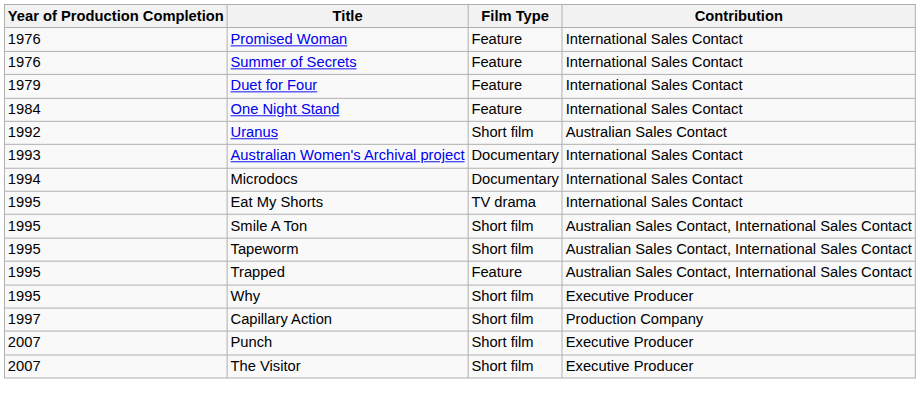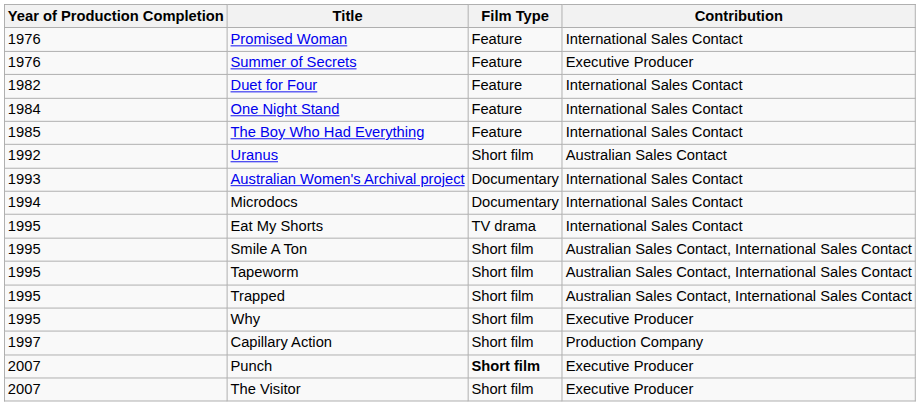Summer of Secrets | Contribution: International Sales Contact -> Executive Producer
Duet for Four | Year of Production Completion: 1979 -> 1982
+ row: 1985 | The Boy Who Had Everything | Feature | International Sales Contact
Trapped | Film Type: Feature -> Short film
Punch | Film Type: normal -> bold
